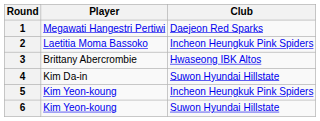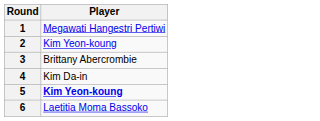- column: Club | Daejeon Red Sparks | Incheon Heungkuk Pink Spiders | Hwaseong IBK Altos | Suwon Hyundai Hillstate | Incheon Heungkuk Pink Spiders | Suwon Hyundai Hillstate
2 | Player: Laetitia Moma Bassoko -> Kim Yeon-koung
5 | Player: normal -> bold
6 | Player: Kim Yeon-koung -> Laetitia Moma Bassoko
